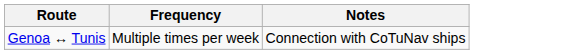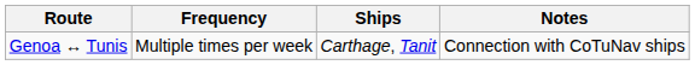+ column: Ships | Carthage, Tanit
